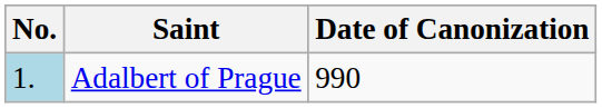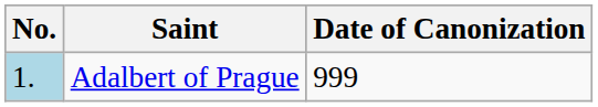Adalbert of Prague | Date of Canonization: 990 -> 999
